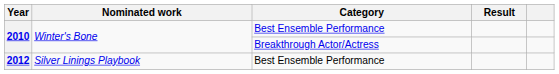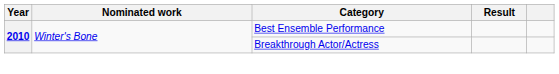- row: 2012 | Silver Linings Playbook | Best Ensemble Performance
